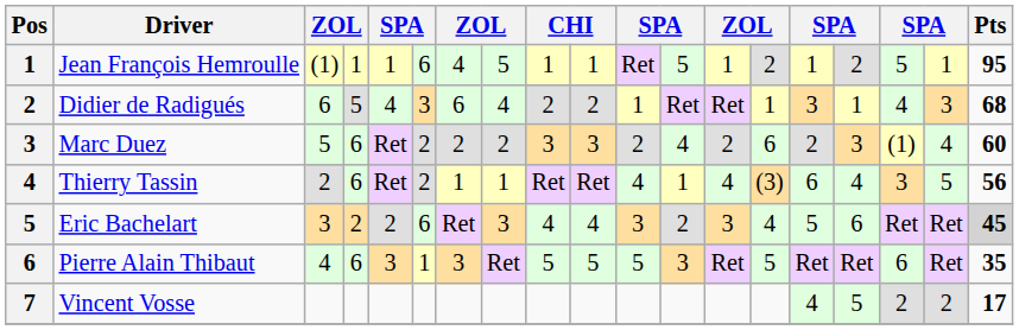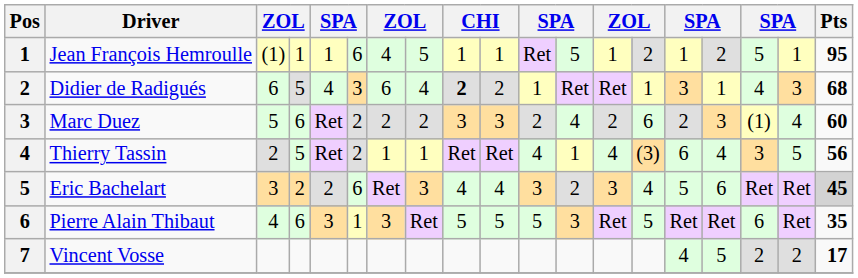Didier de Radigués | column 9: normal -> bold
Thierry Tassin | column 4: 6 -> 5
